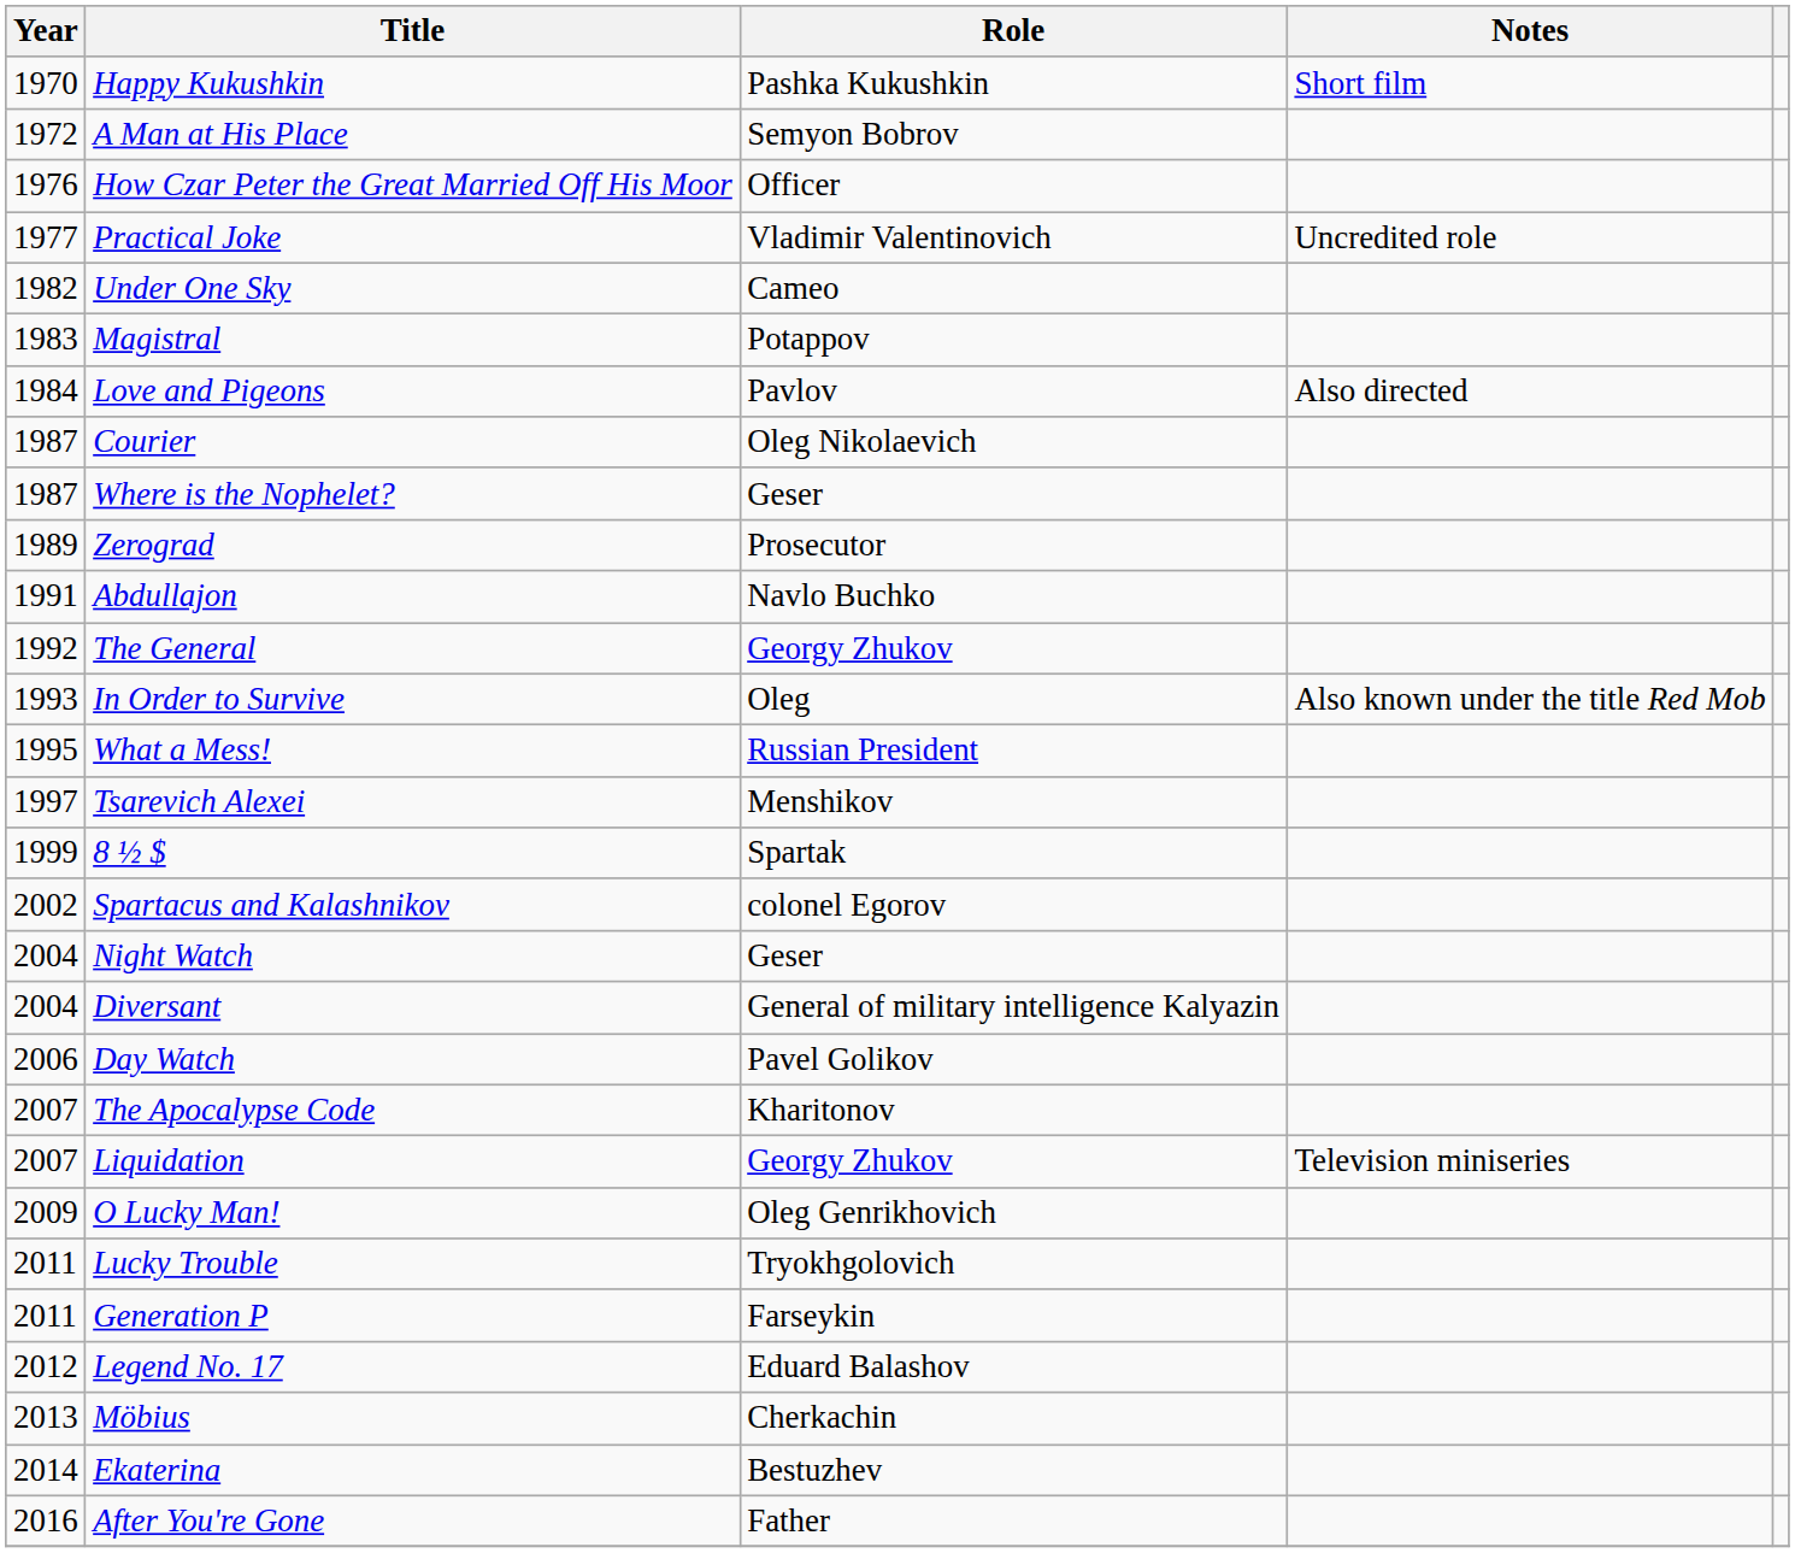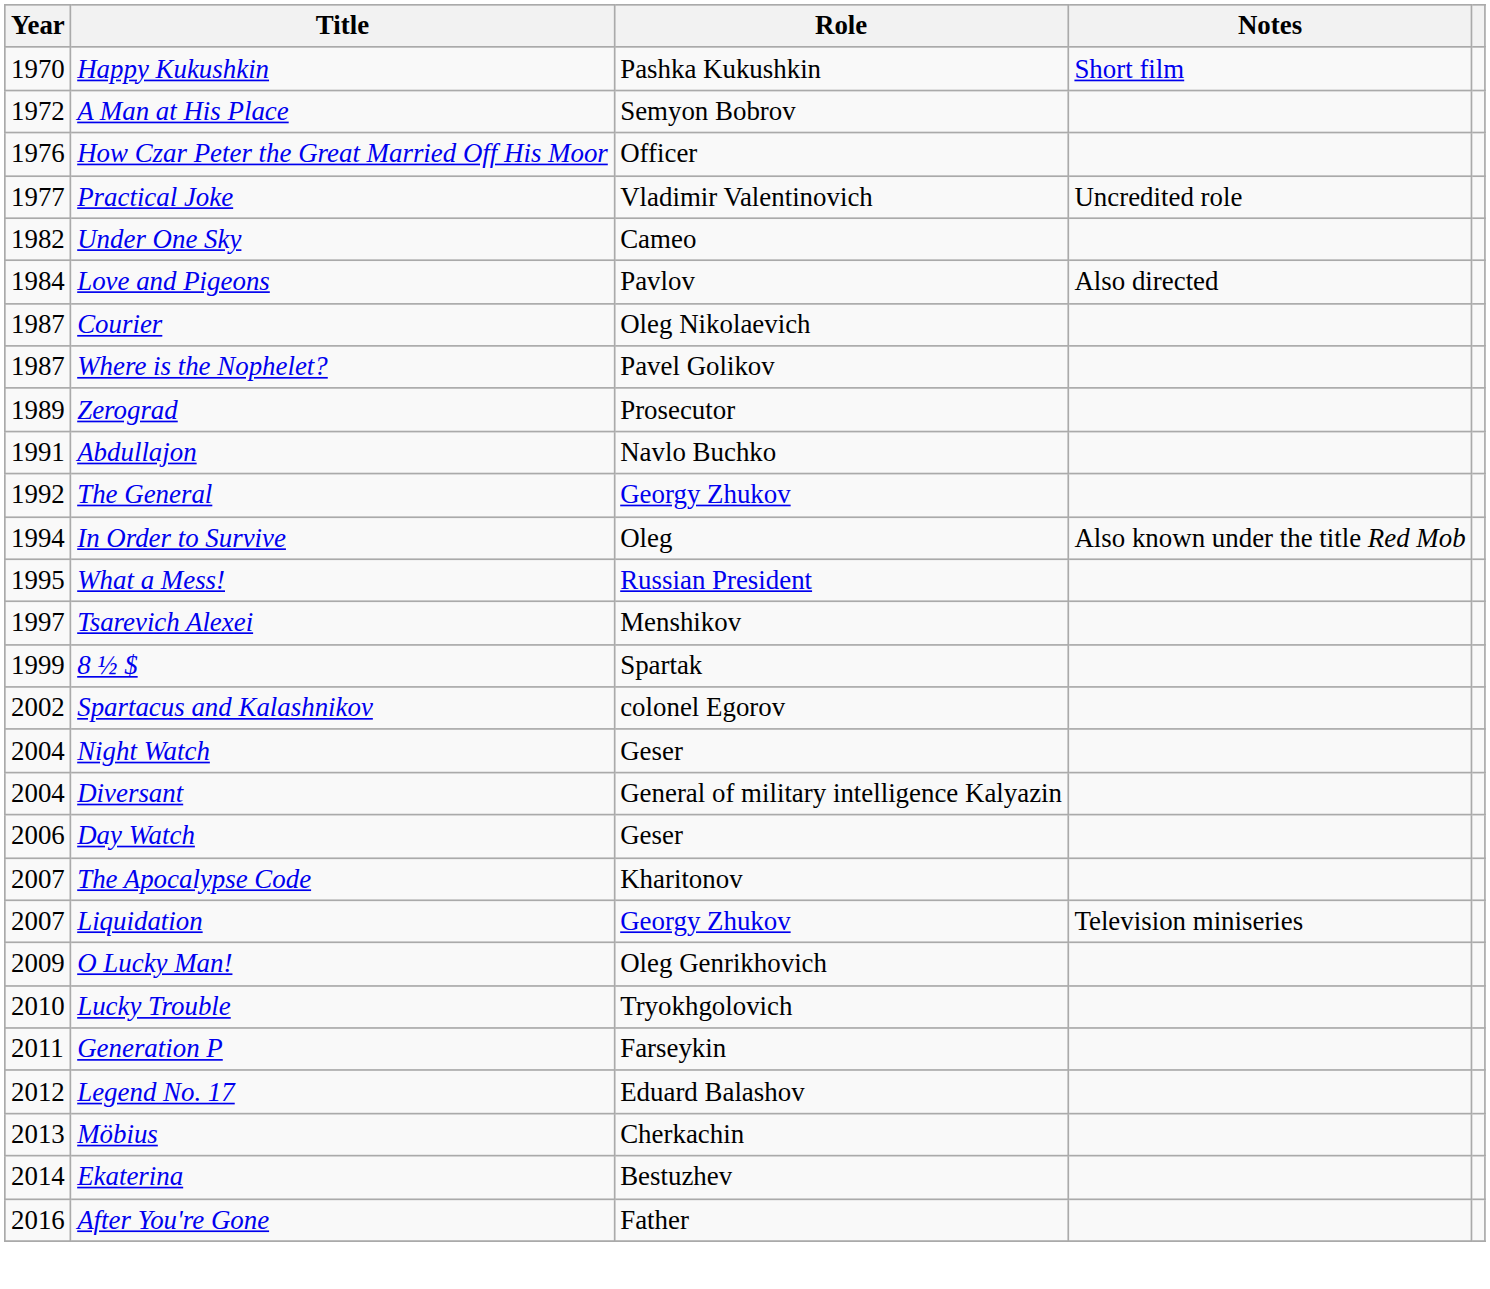- row: 1983 | Magistral | Potappov
Where is the Nophelet? | Role: Geser -> Pavel Golikov
In Order to Survive | Year: 1993 -> 1994
Day Watch | Role: Pavel Golikov -> Geser
Lucky Trouble | Year: 2011 -> 2010
